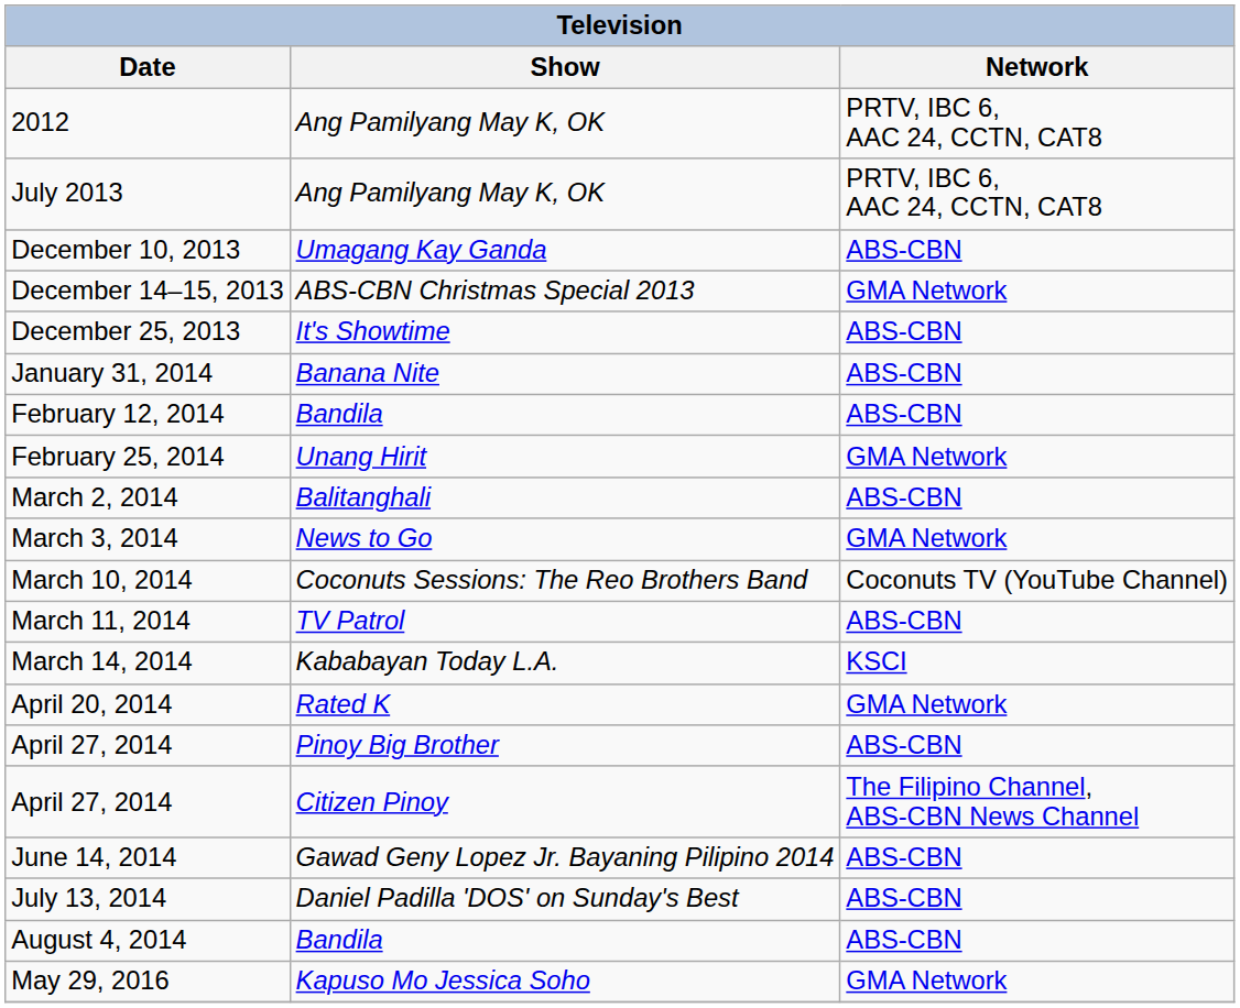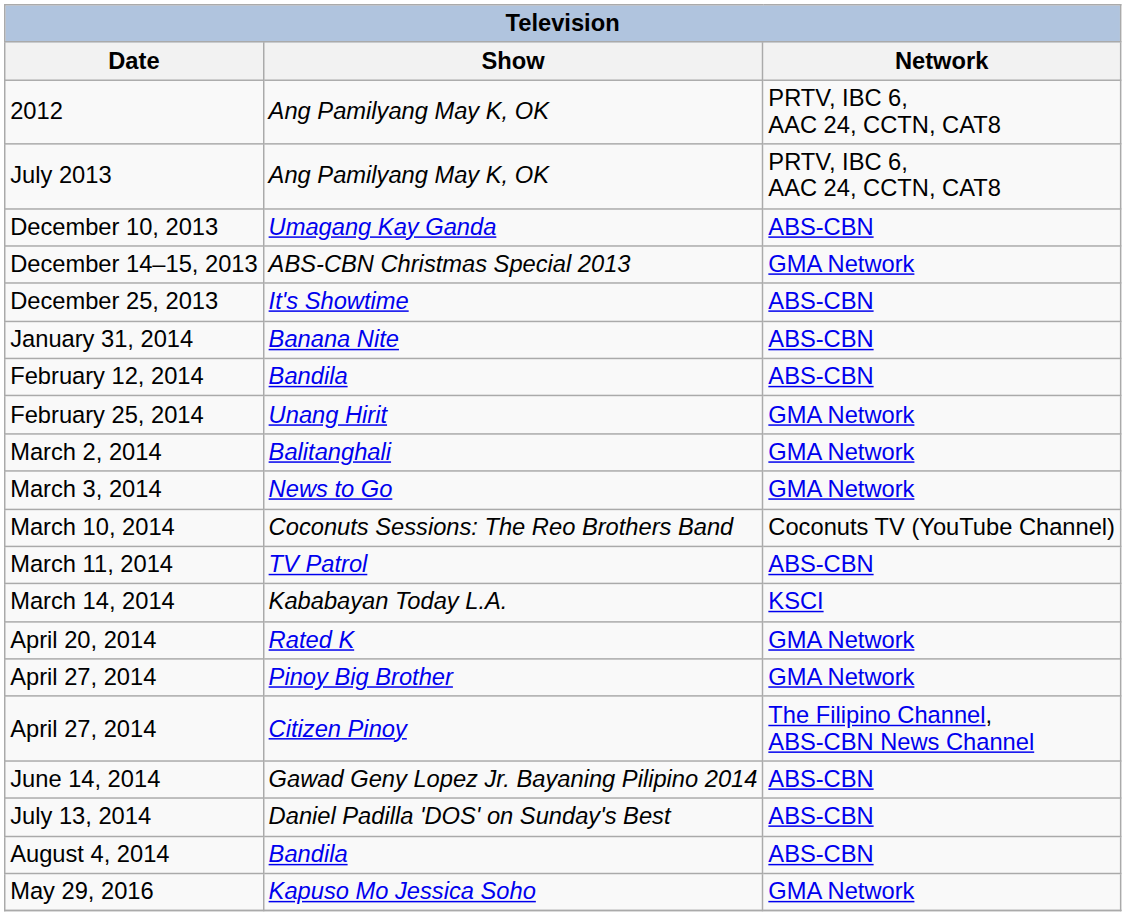March 2, 2014 | Network: ABS-CBN -> GMA Network
April 27, 2014 / Pinoy Big Brother | Network: ABS-CBN -> GMA Network
